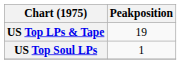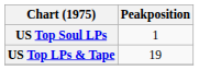rows swapped: US Top LPs & Tape <-> US Top Soul LPs
